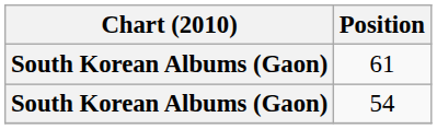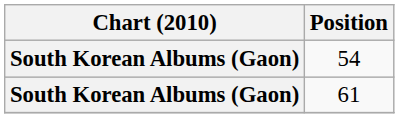rows swapped: 61 <-> 54
